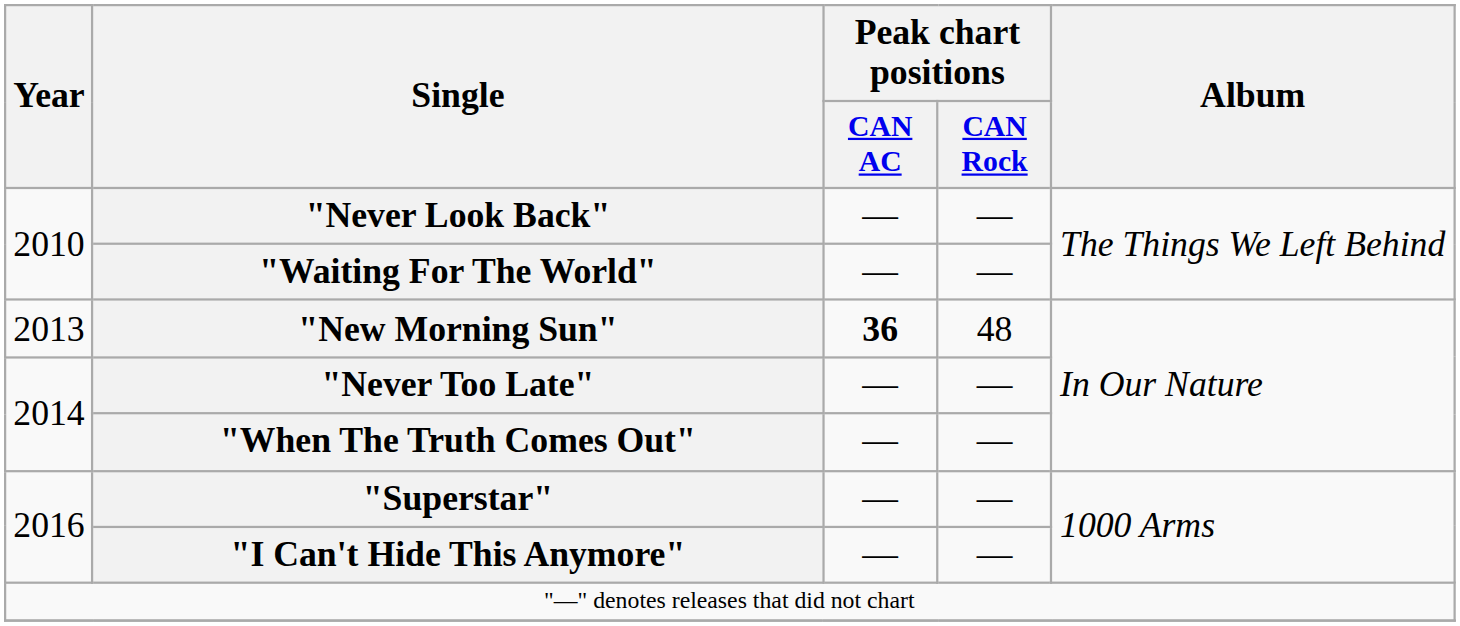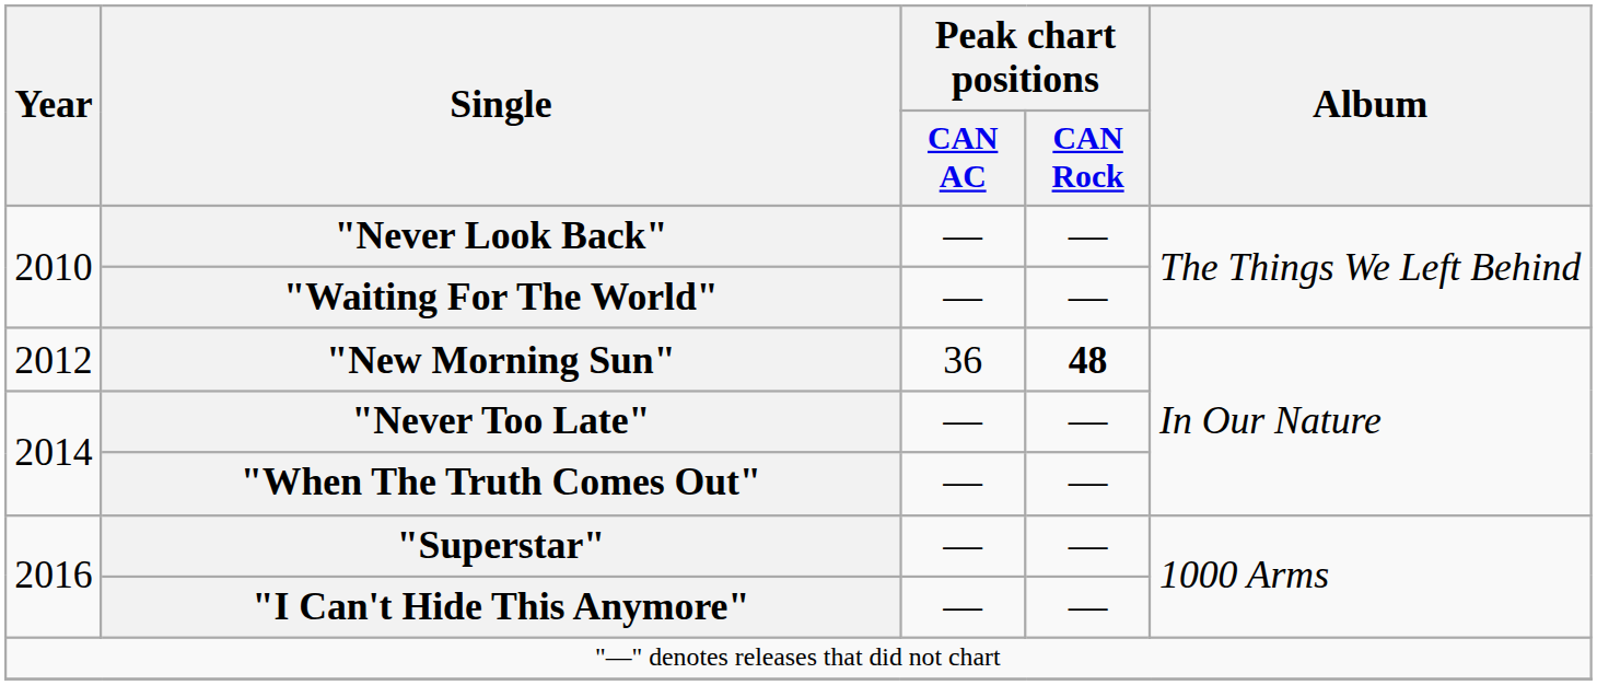"New Morning Sun" | Year: 2013 -> 2012
"New Morning Sun" | Peak chart positions / CAN AC: bold -> normal
"New Morning Sun" | Peak chart positions / CAN Rock: normal -> bold
